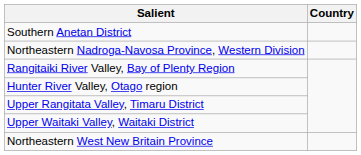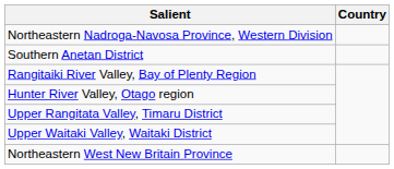rows swapped: Northeastern Nadroga-Navosa Province, Western Division <-> Southern Anetan District
